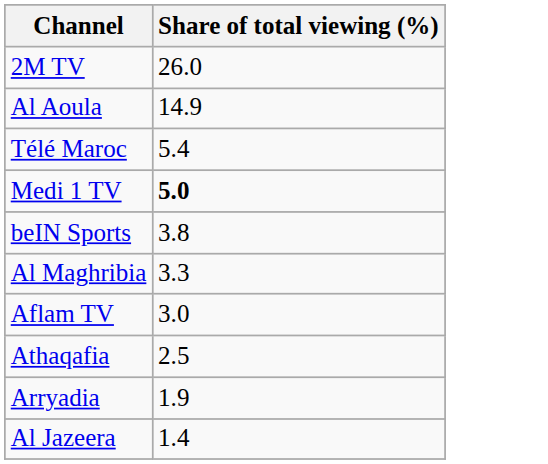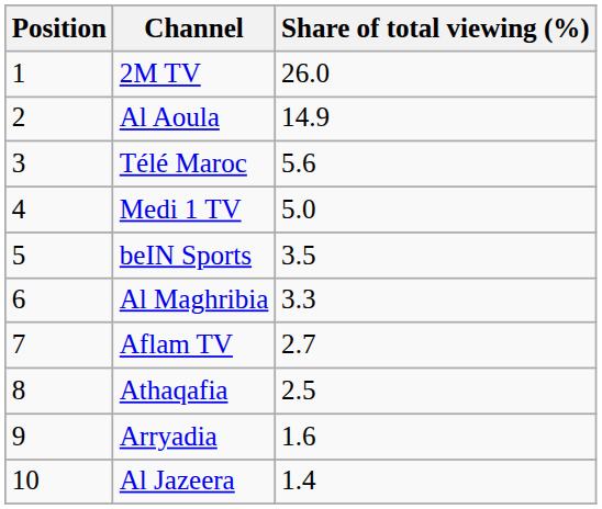+ column: Position | 1 | 2 | 3 | 4 | 5 | 6 | 7 | 8 | 9 | 10
Télé Maroc | Share of total viewing (%): 5.4 -> 5.6
Medi 1 TV | Share of total viewing (%): bold -> normal
beIN Sports | Share of total viewing (%): 3.8 -> 3.5
Aflam TV | Share of total viewing (%): 3.0 -> 2.7
Arryadia | Share of total viewing (%): 1.9 -> 1.6
